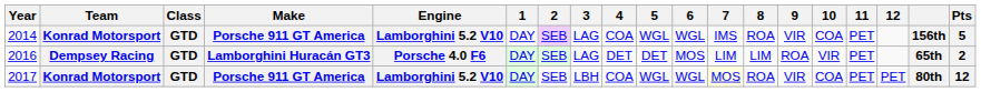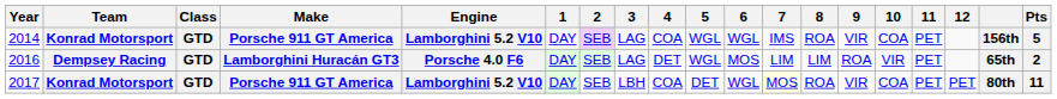2016 | 5: DET -> WGL
2017 | 5: WGL -> DET
2017 | Pts: 12 -> 11
